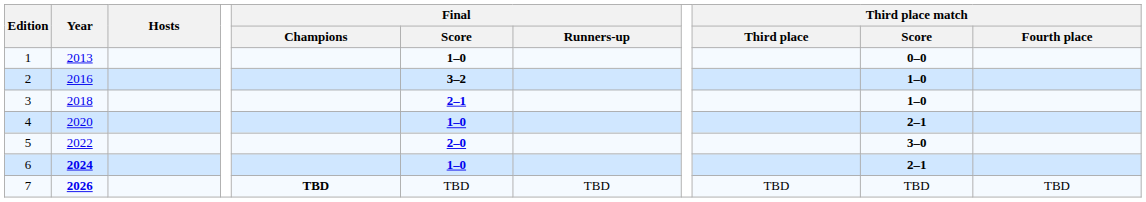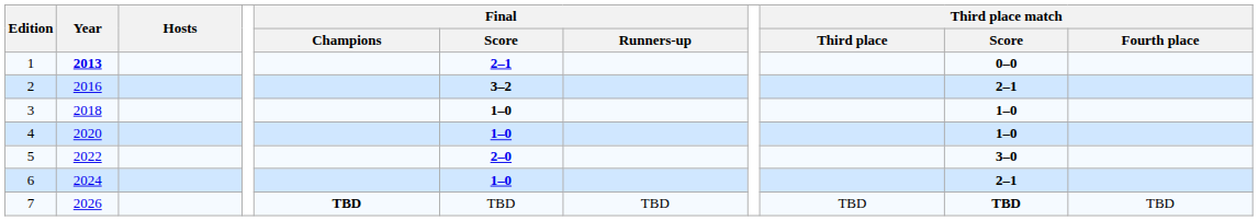1 | Year: normal -> bold
1 | Final / Score: 1–0 -> 2–1
2 | Third place match / Score: 1–0 -> 2–1
3 | Final / Score: 2–1 -> 1–0
4 | Third place match / Score: 2–1 -> 1–0
6 | Year: bold -> normal
7 | Year: bold -> normal
7 | Third place match / Score: normal -> bold
